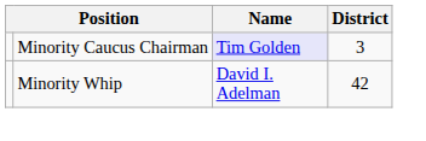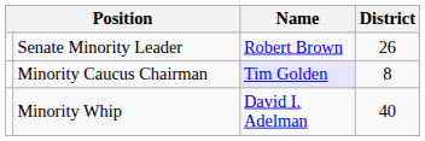+ row: Senate Minority Leader | Robert Brown | 26
Minority Caucus Chairman | District: 3 -> 8
Minority Whip | District: 42 -> 40
